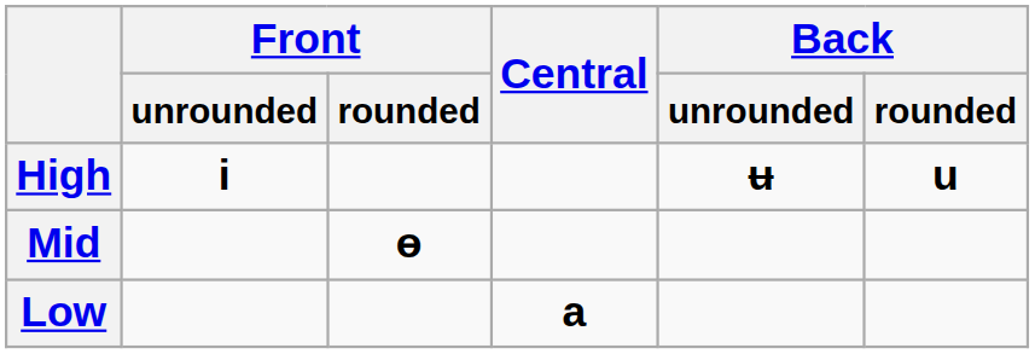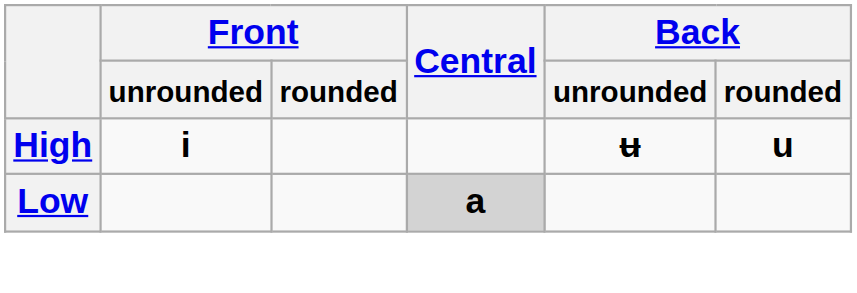- row: Mid | ɵ
Low | Central: no background -> lightgrey background
